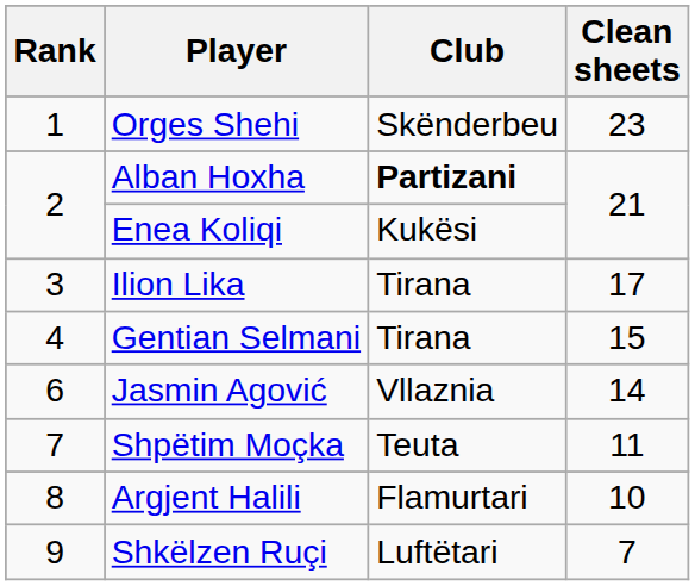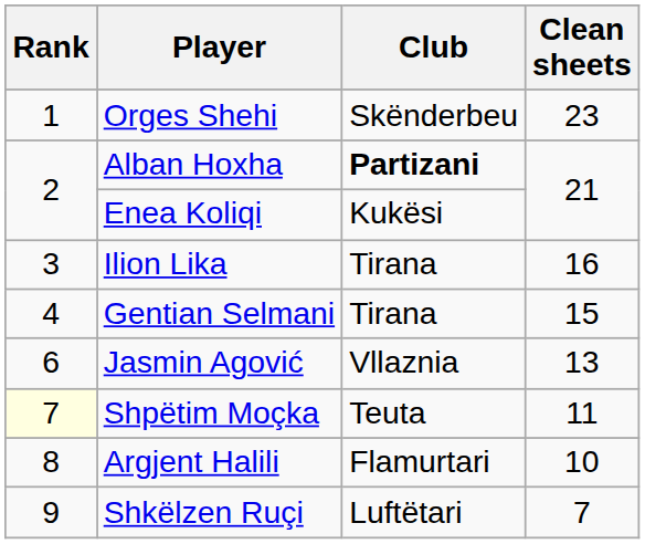Ilion Lika | Clean sheets: 17 -> 16
Jasmin Agović | Clean sheets: 14 -> 13
Shpëtim Moçka | Rank: no background -> lightyellow background
